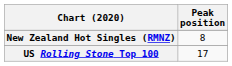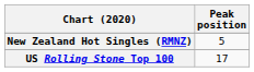New Zealand Hot Singles (RMNZ) | Peak position: 8 -> 5
